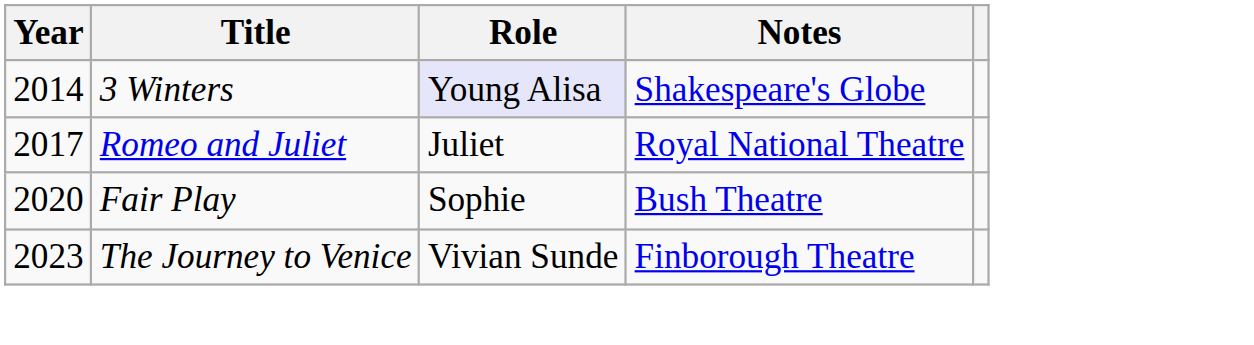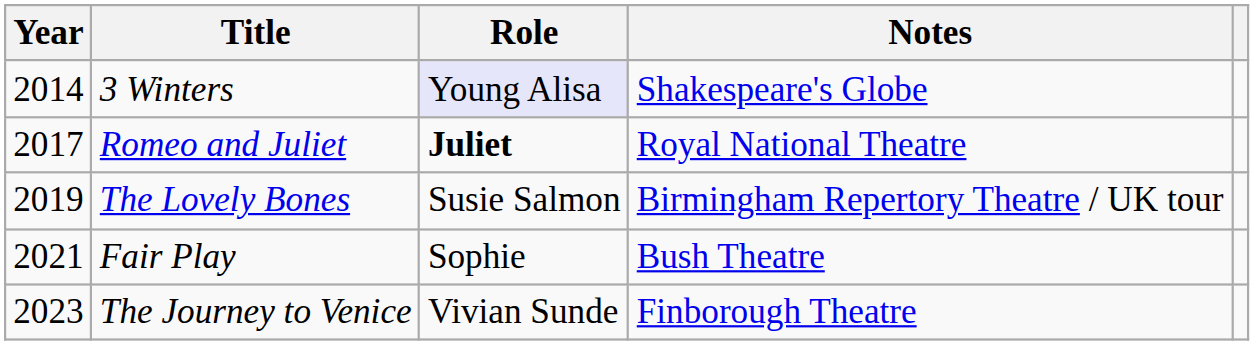Romeo and Juliet | Role: normal -> bold
+ row: 2019 | The Lovely Bones | Susie Salmon | Birmingham Repertory Theatre / UK tour
Fair Play | Year: 2020 -> 2021
